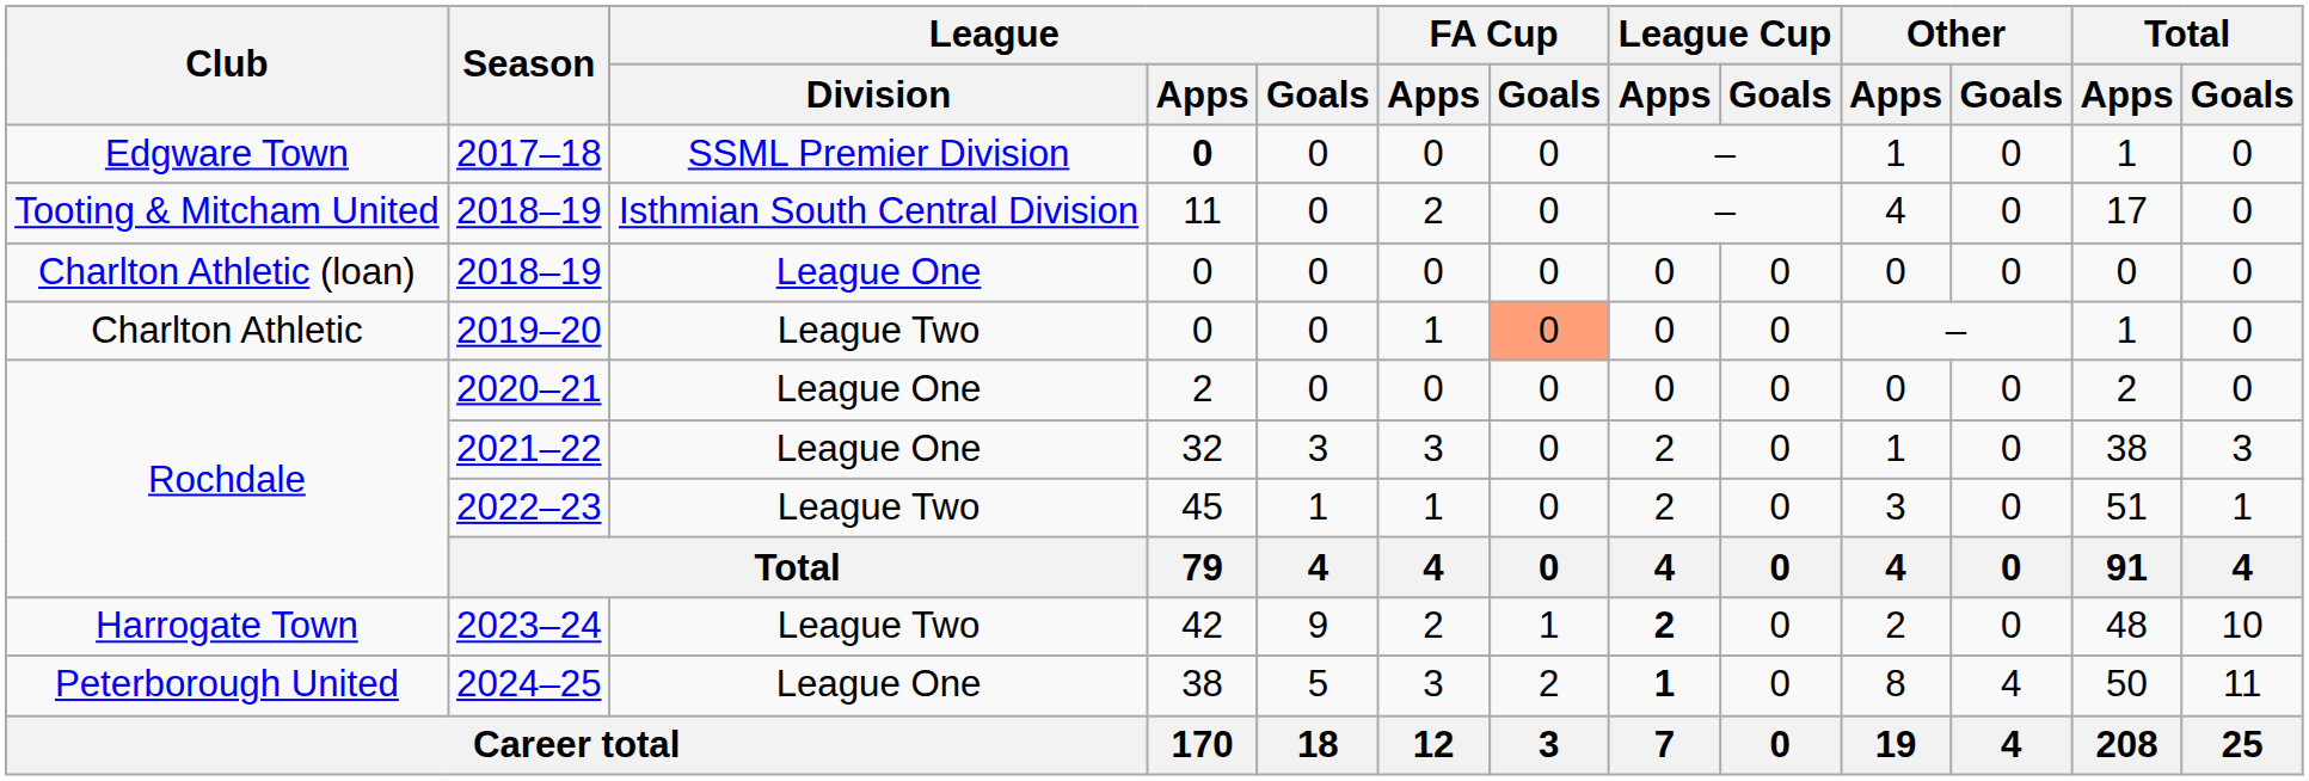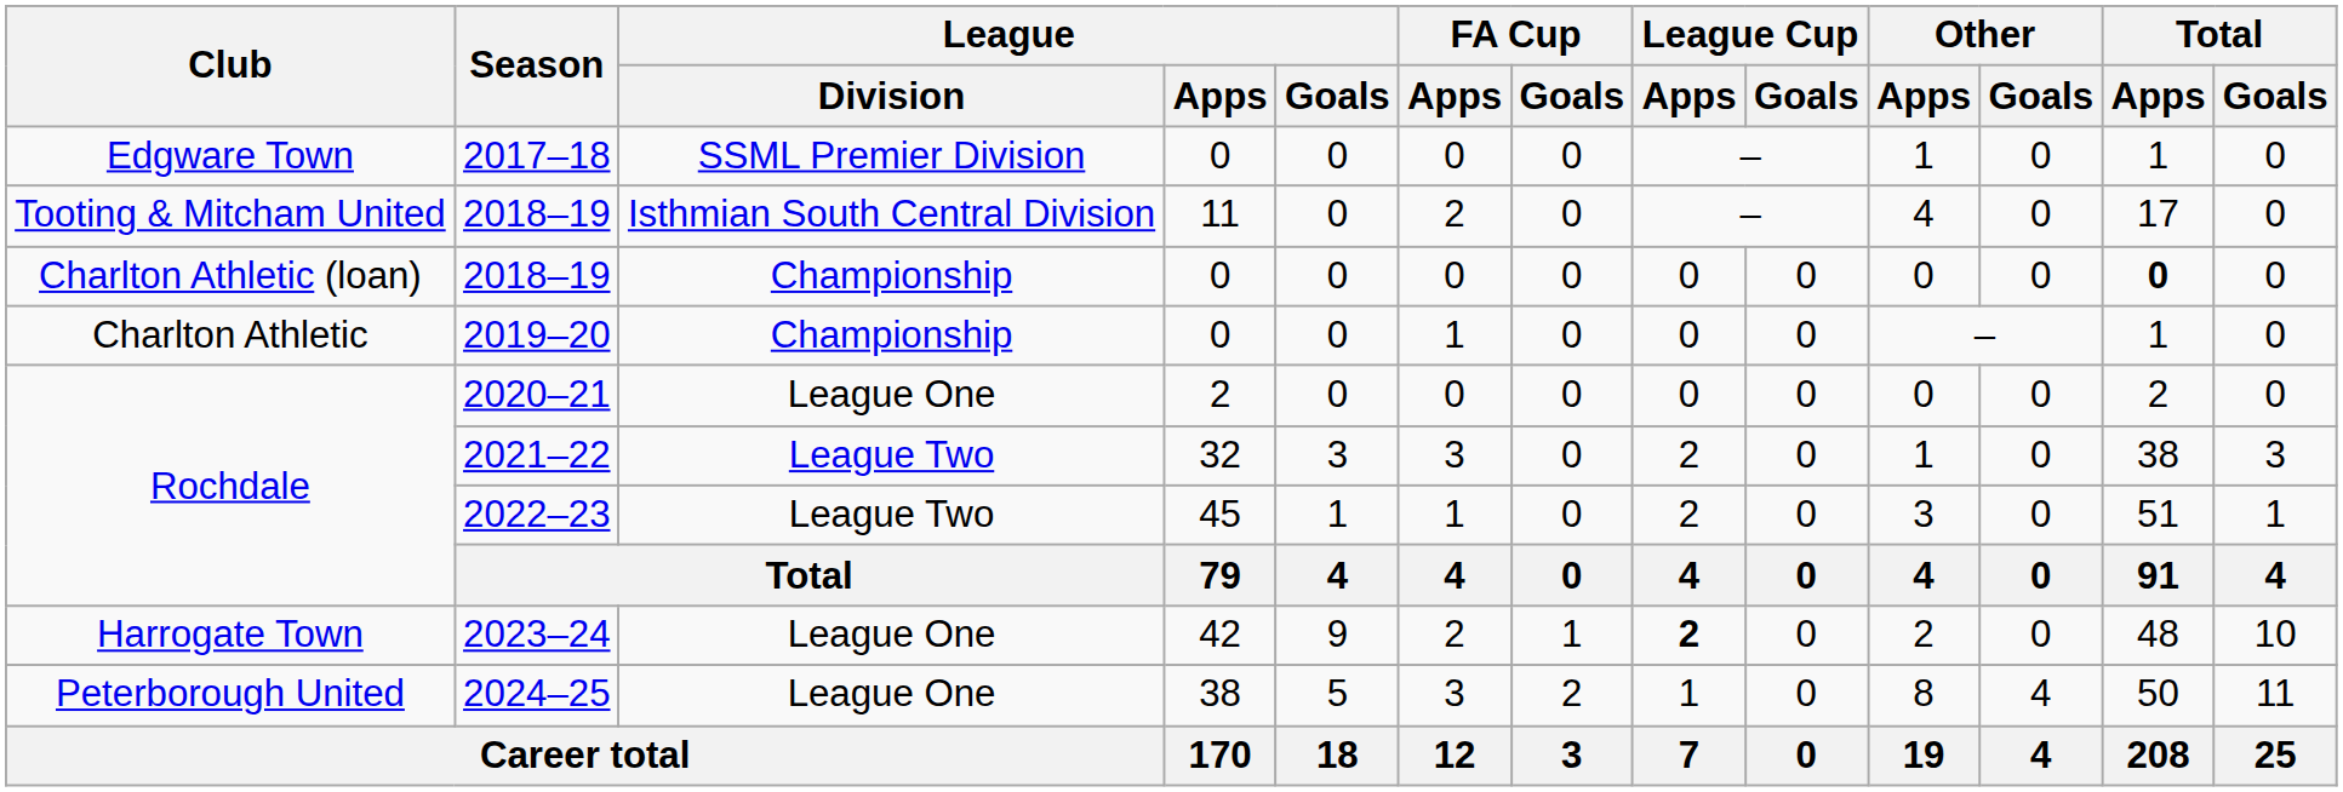2017–18 | League / Apps: bold -> normal
Charlton Athletic (loan) / 2018–19 | League / Division: League One -> Championship
Charlton Athletic (loan) / 2018–19 | Total / Apps: normal -> bold
2019–20 | League / Division: League Two -> Championship
2019–20 | FA Cup / Goals: lightsalmon background -> no background
2021–22 | League / Division: League One -> League Two
2023–24 | League / Division: League Two -> League One
2024–25 | League Cup / Apps: bold -> normal
